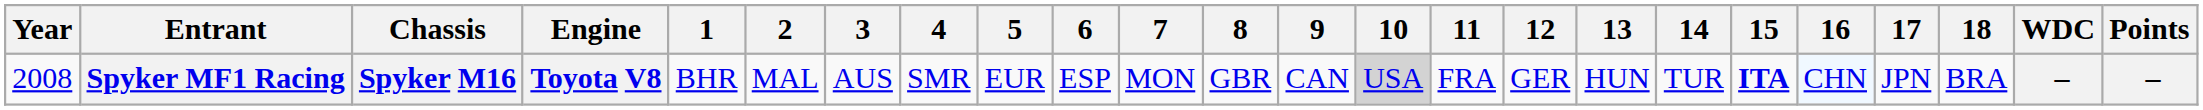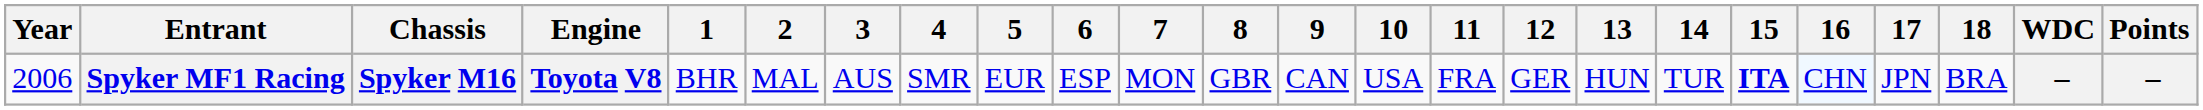Spyker MF1 Racing | Year: 2008 -> 2006
Spyker MF1 Racing | 10: lightgrey background -> no background
